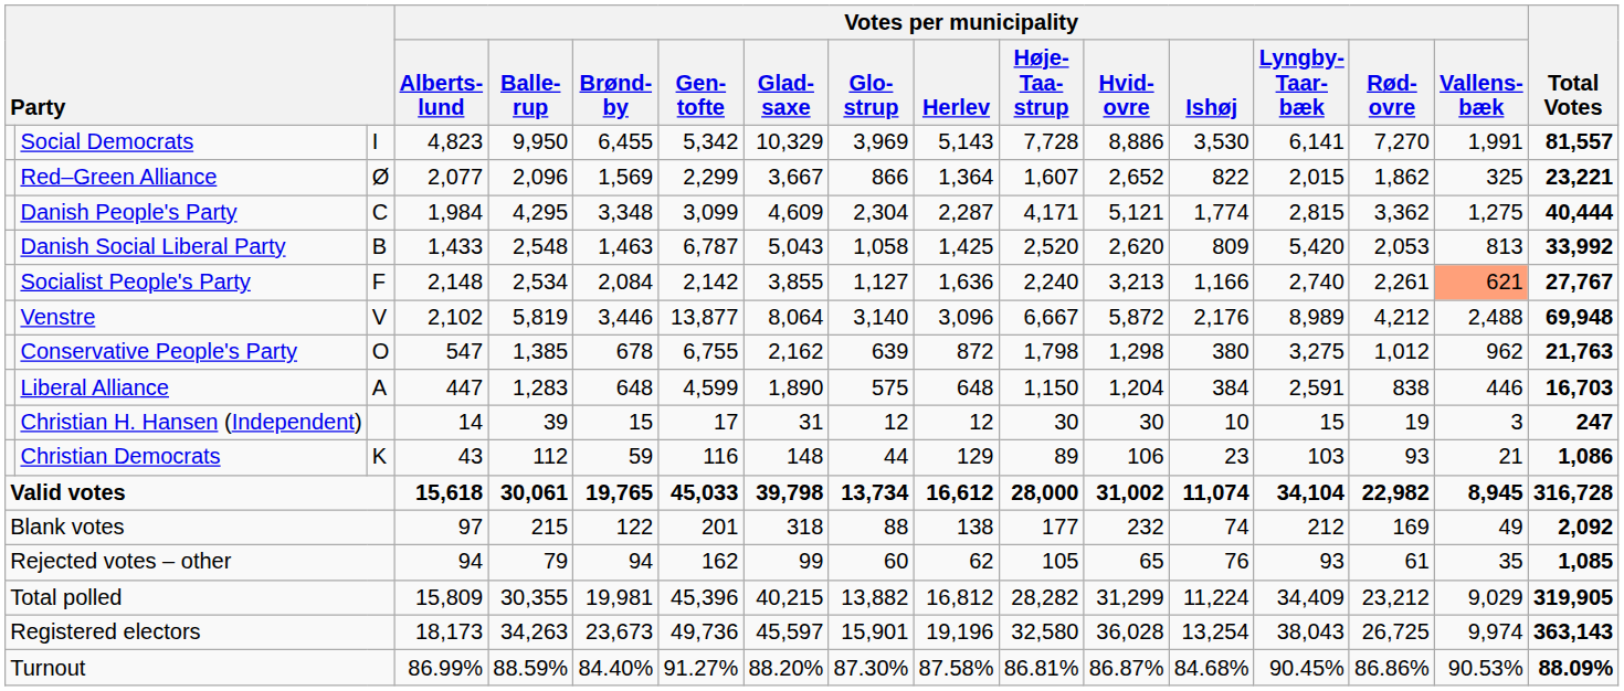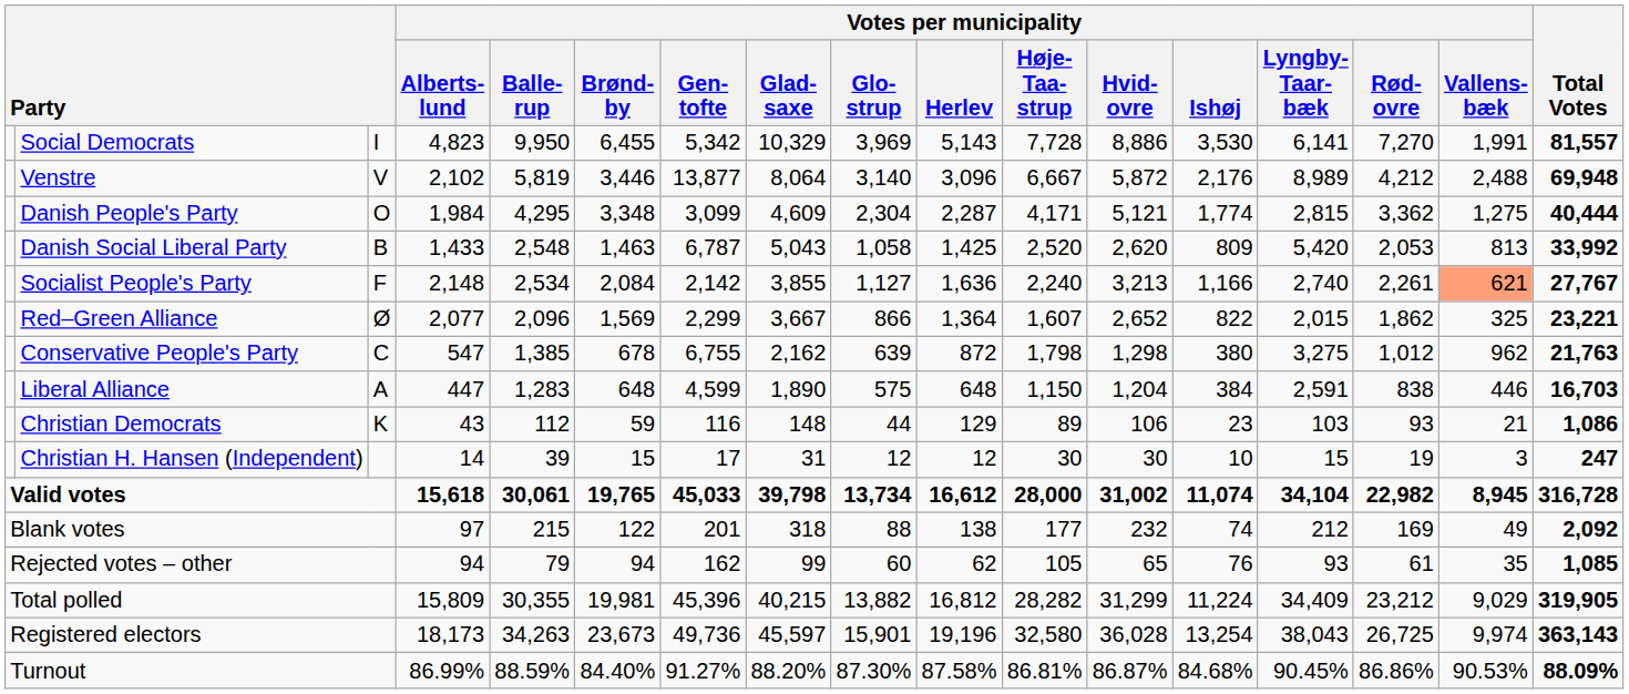rows swapped: Venstre <-> Red–Green Alliance
Danish People's Party | column 3: C -> O
Conservative People's Party | column 3: O -> C
rows swapped: Christian Democrats <-> Christian H. Hansen (Independent)
